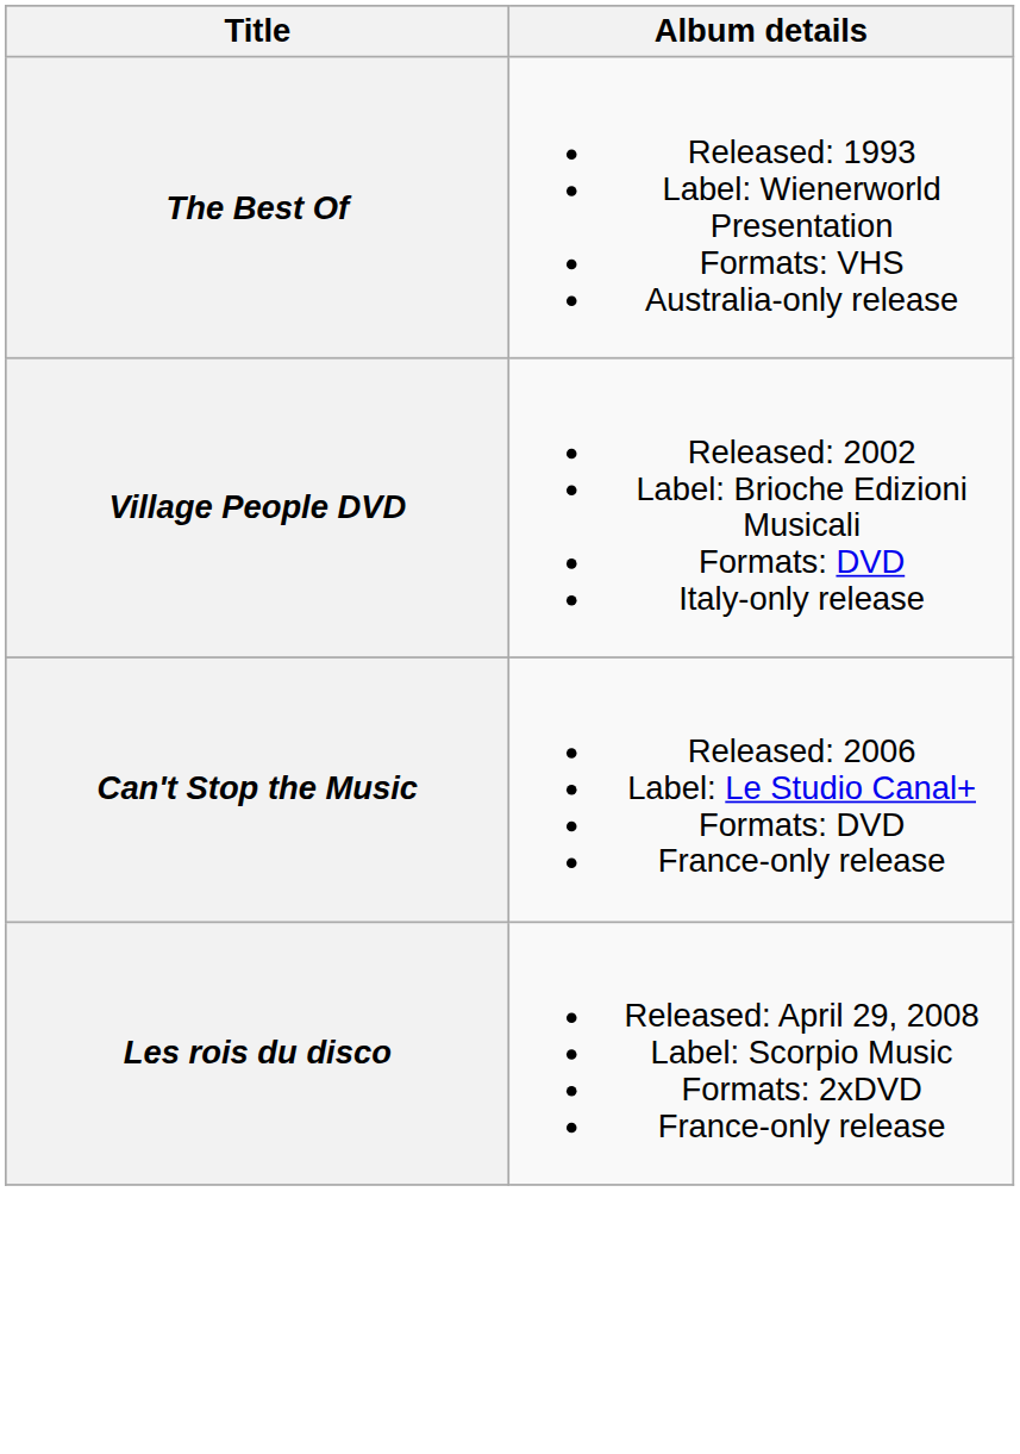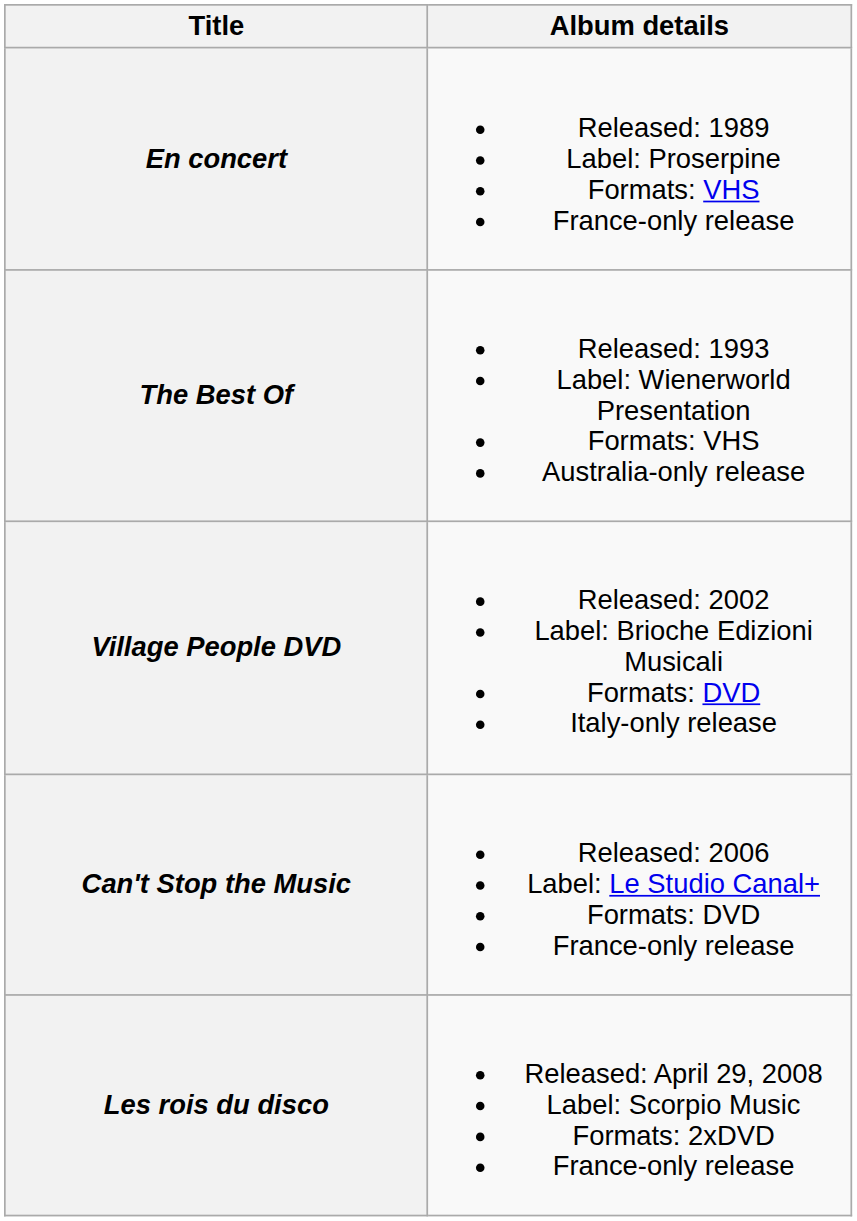+ row: En concert | Released: 1989 Label: Proserpine Formats: VHS France-only release
